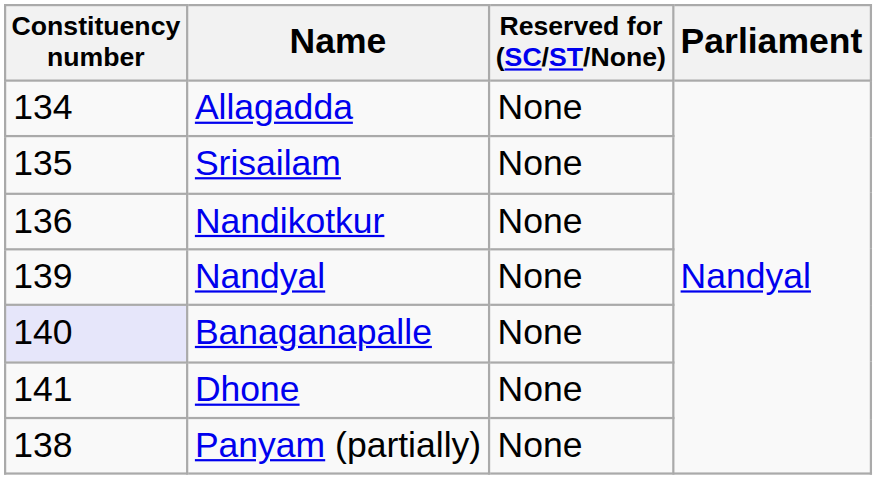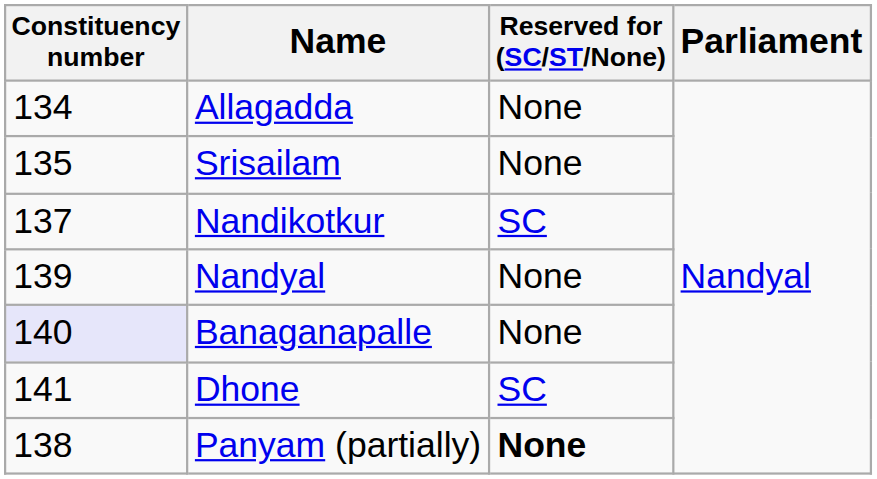Nandikotkur | Constituency number: 136 -> 137
Nandikotkur | Reserved for (SC/ST/None): None -> SC
Dhone | Reserved for (SC/ST/None): None -> SC
Panyam (partially) | Reserved for (SC/ST/None): normal -> bold
